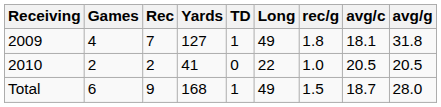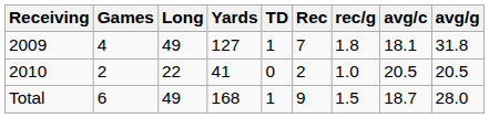columns swapped: Rec <-> Long
